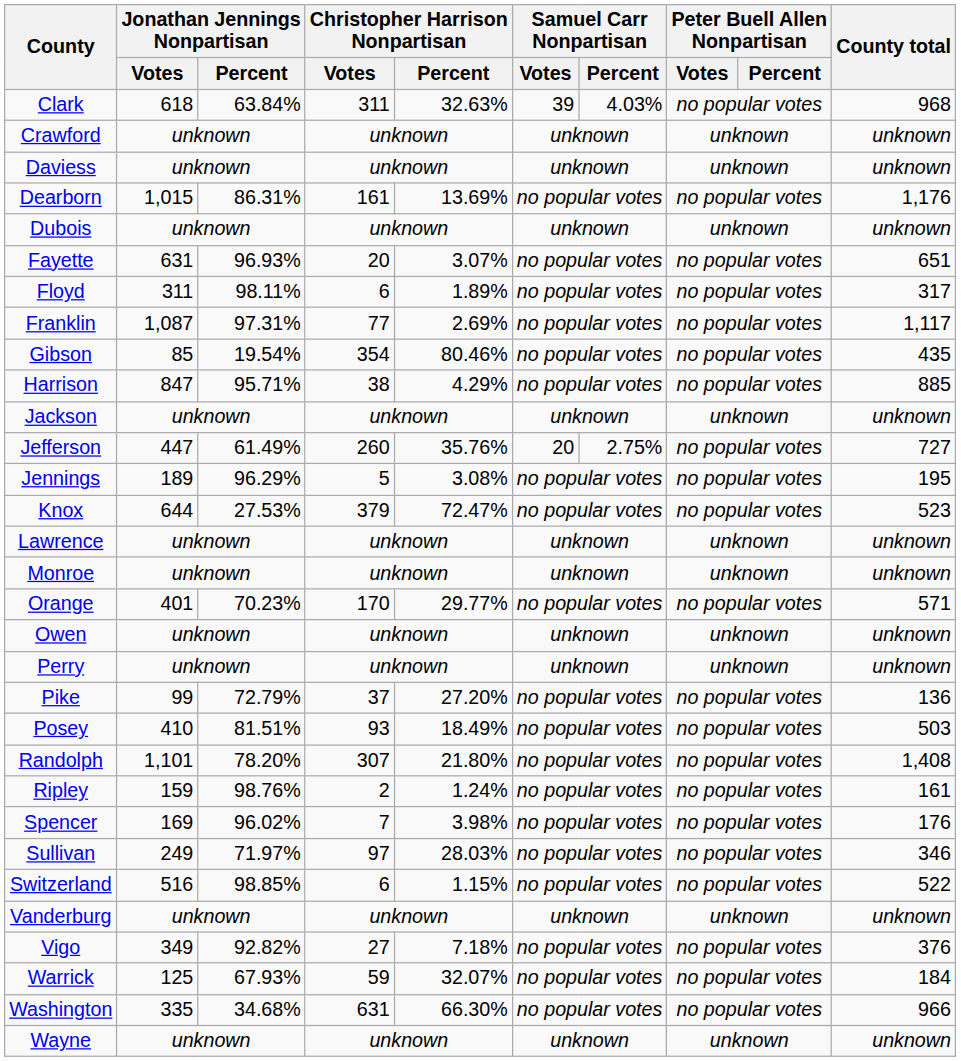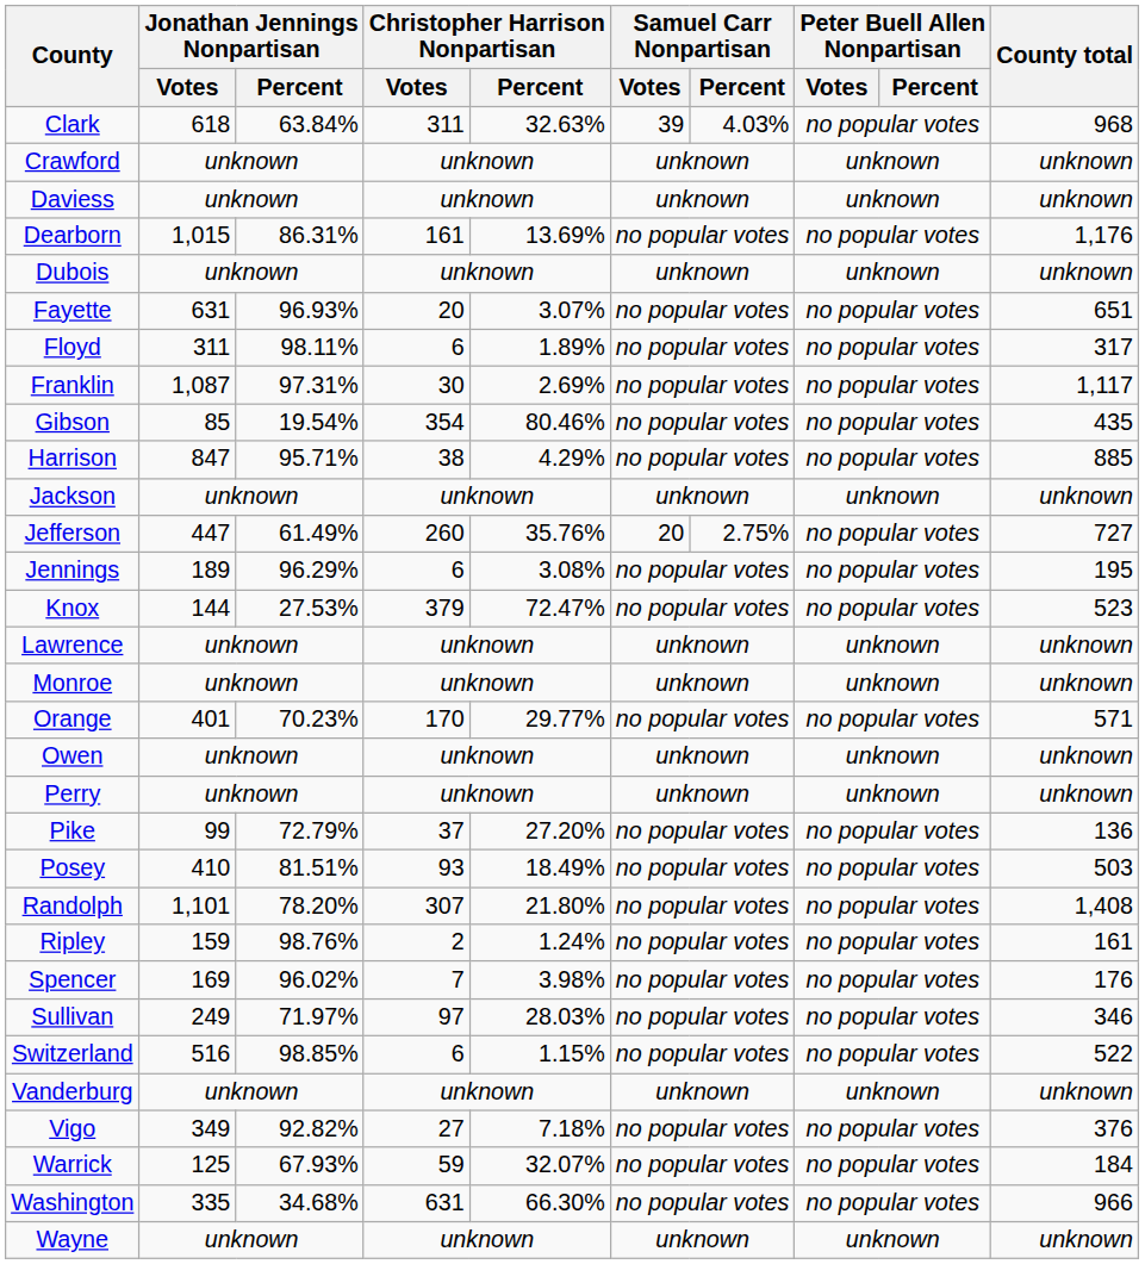Franklin | Christopher Harrison Nonpartisan / Votes: 77 -> 30
Jennings | Christopher Harrison Nonpartisan / Votes: 5 -> 6
Knox | Jonathan Jennings Nonpartisan / Votes: 644 -> 144
